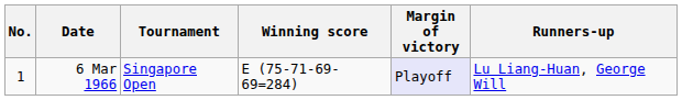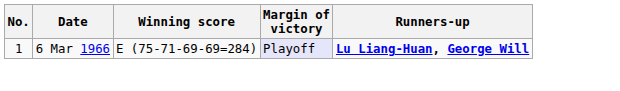- column: Tournament | Singapore Open
6 Mar 1966 | Runners-up: normal -> bold
